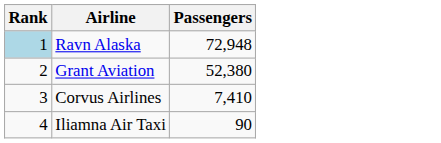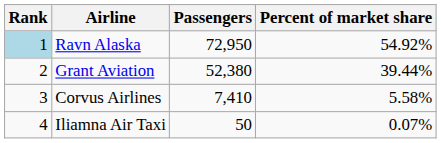+ column: Percent of market share | 54.92% | 39.44% | 5.58% | 0.07%
Ravn Alaska | Passengers: 72,948 -> 72,950
Iliamna Air Taxi | Passengers: 90 -> 50
